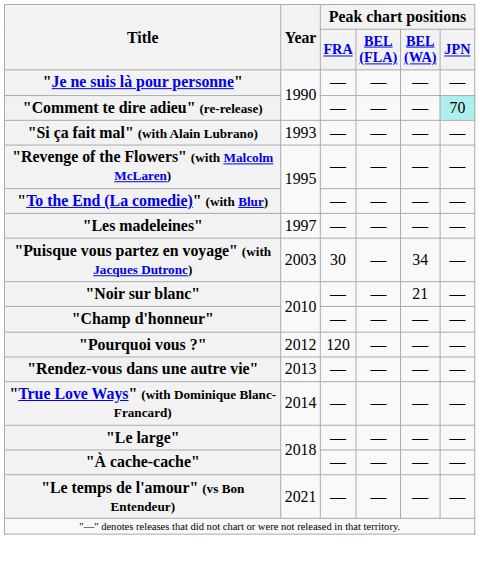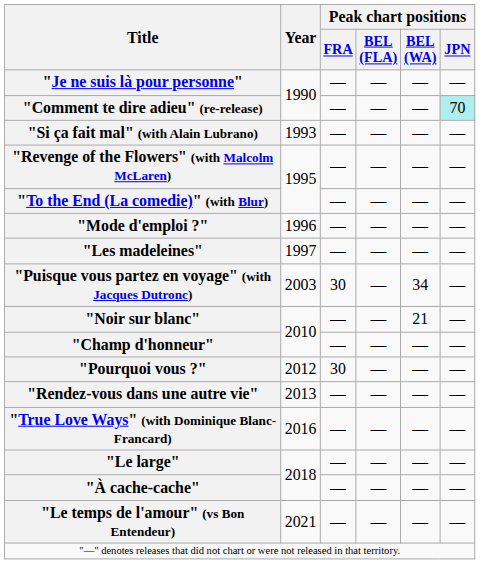+ row: "Mode d'emploi ?" | 1996 | — | — | — | —
"Pourquoi vous ?" | Peak chart positions / FRA: 120 -> 30
"True Love Ways" (with Dominique Blanc-Francard) | Year: 2014 -> 2016
